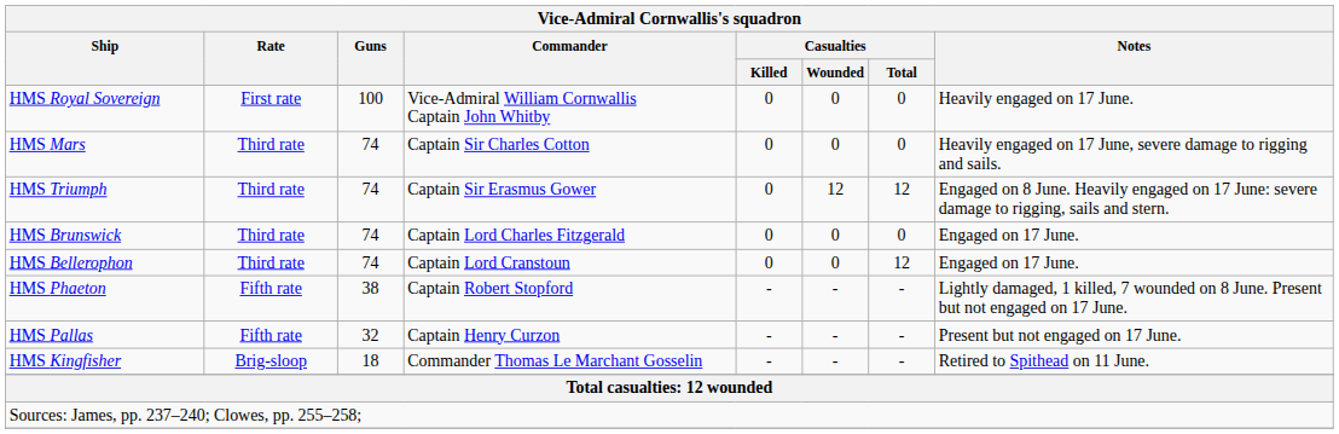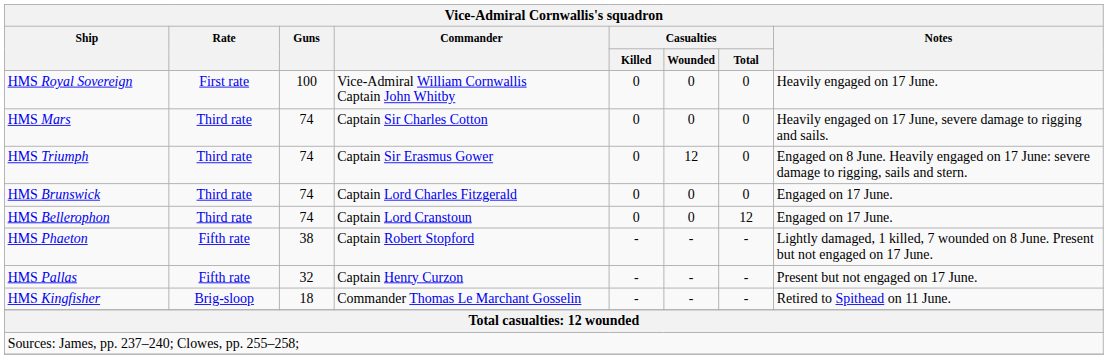HMS Triumph | Casualties / Total: 12 -> 0
